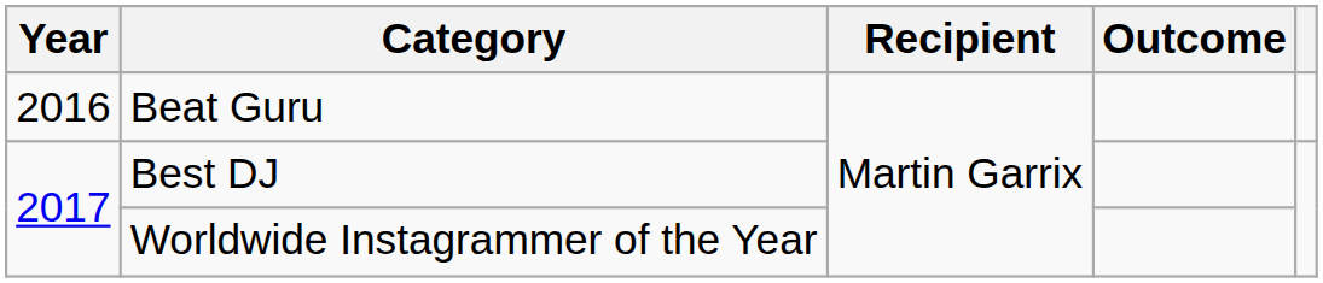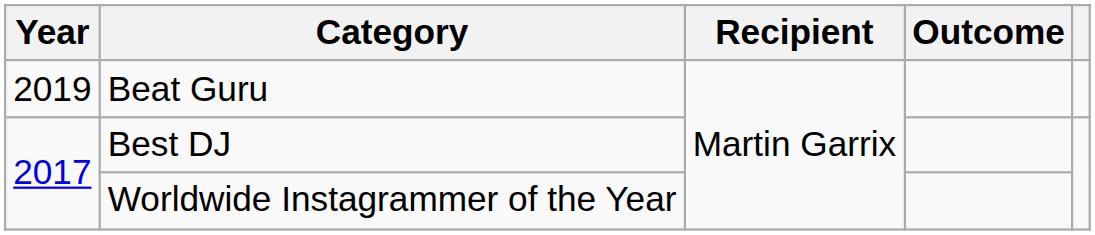Beat Guru | Year: 2016 -> 2019
